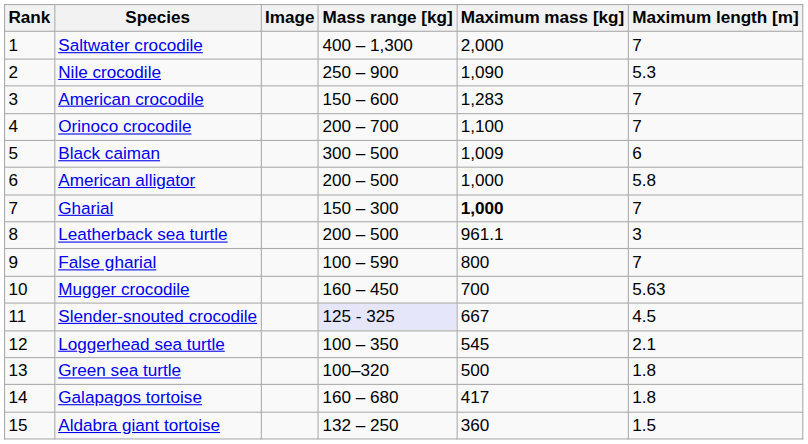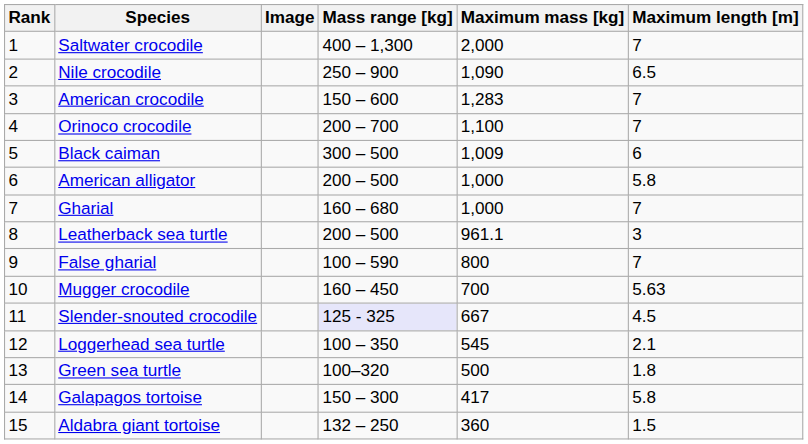Nile crocodile | Maximum length [m]: 5.3 -> 6.5
Gharial | Mass range [kg]: 150 – 300 -> 160 – 680
Gharial | Maximum mass [kg]: bold -> normal
Galapagos tortoise | Mass range [kg]: 160 – 680 -> 150 – 300
Galapagos tortoise | Maximum length [m]: 1.8 -> 5.8
